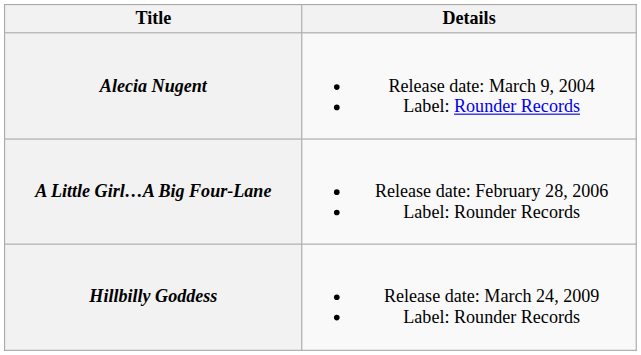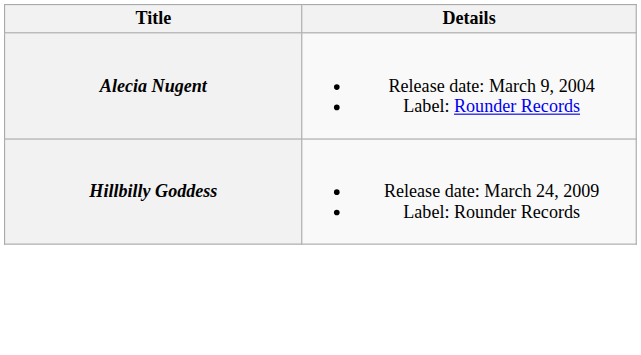- row: A Little Girl…A Big Four-Lane | Release date: February 28, 2006 Label: Rounder Records
